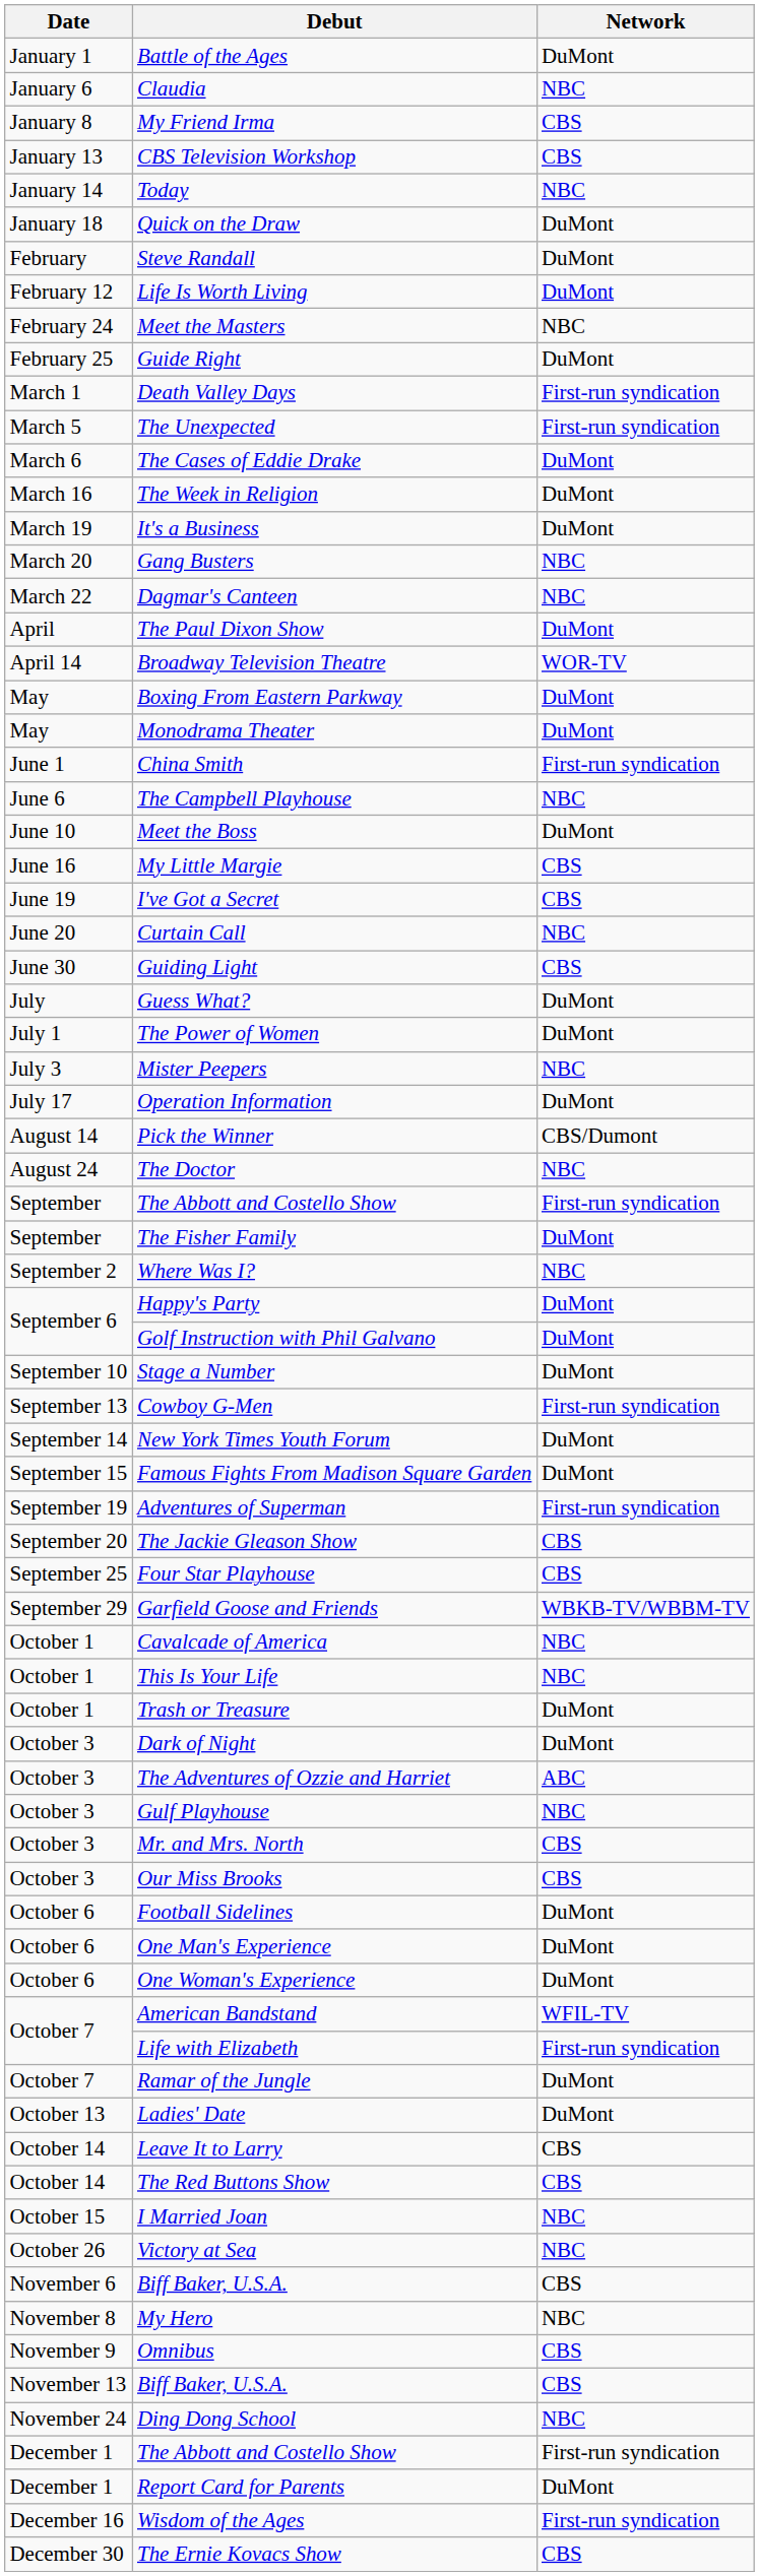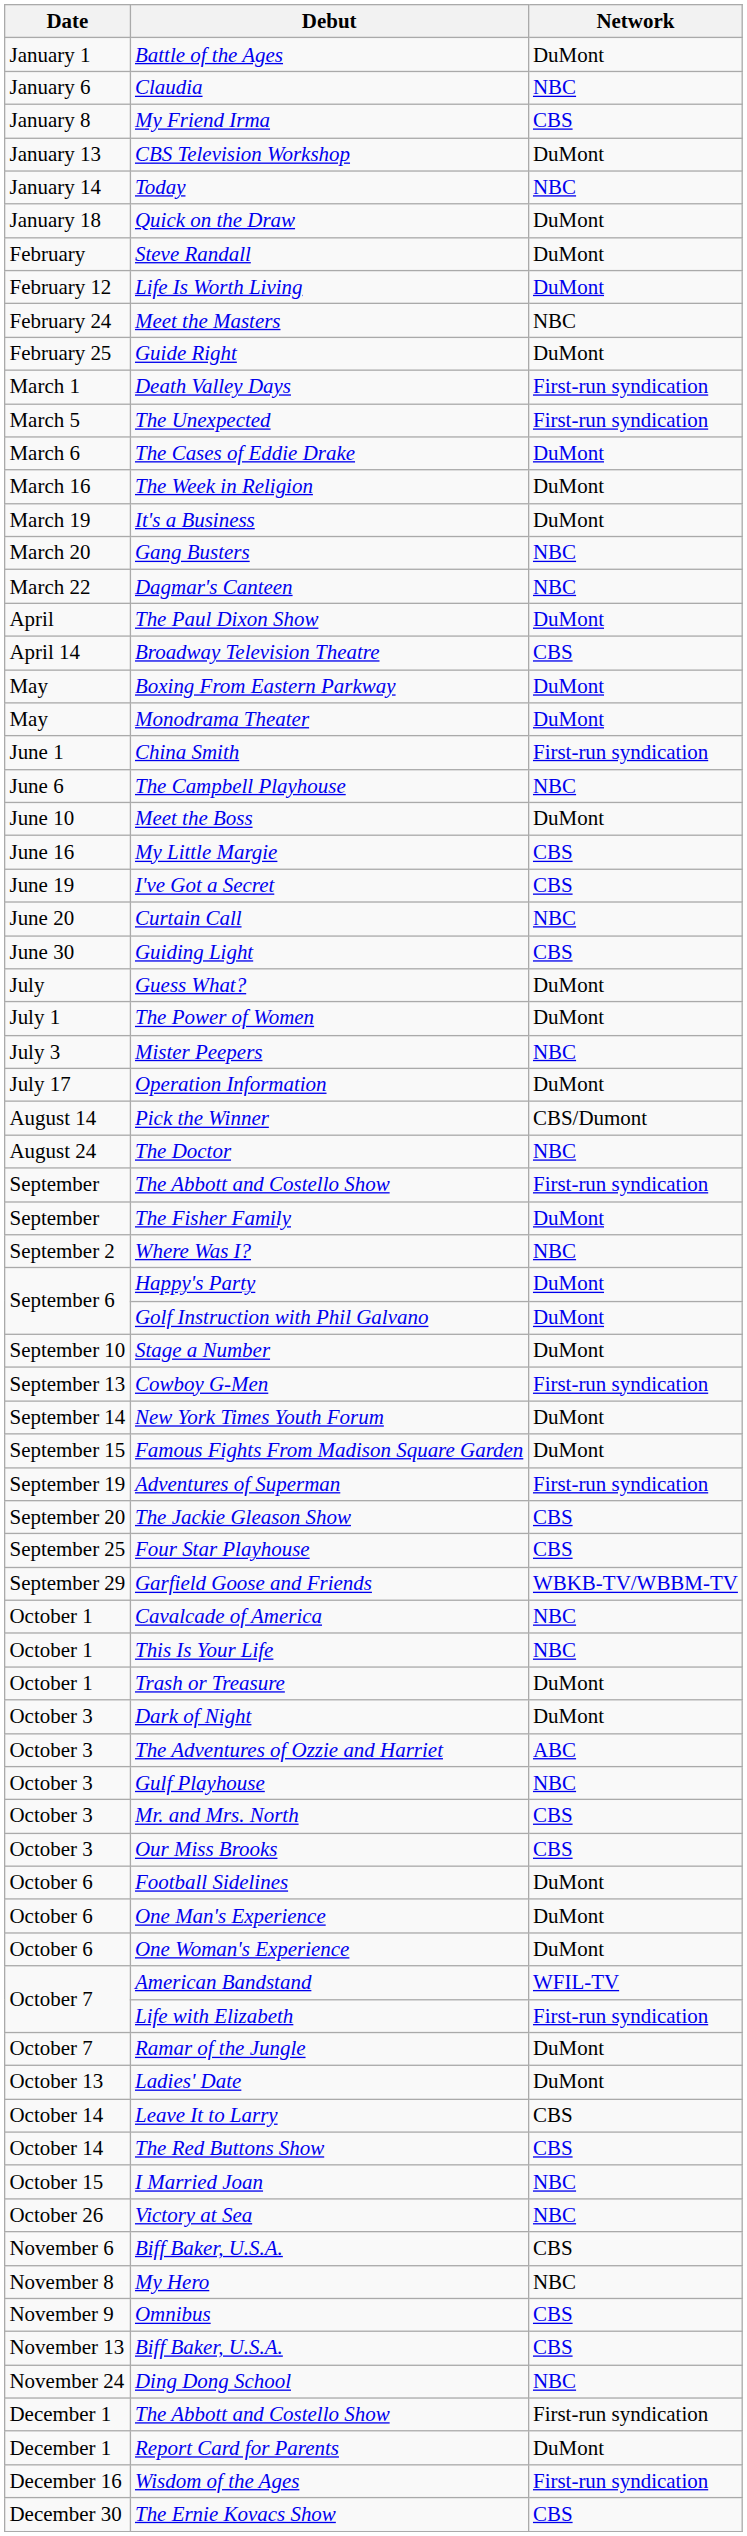CBS Television Workshop | Network: CBS -> DuMont
Broadway Television Theatre | Network: WOR-TV -> CBS
